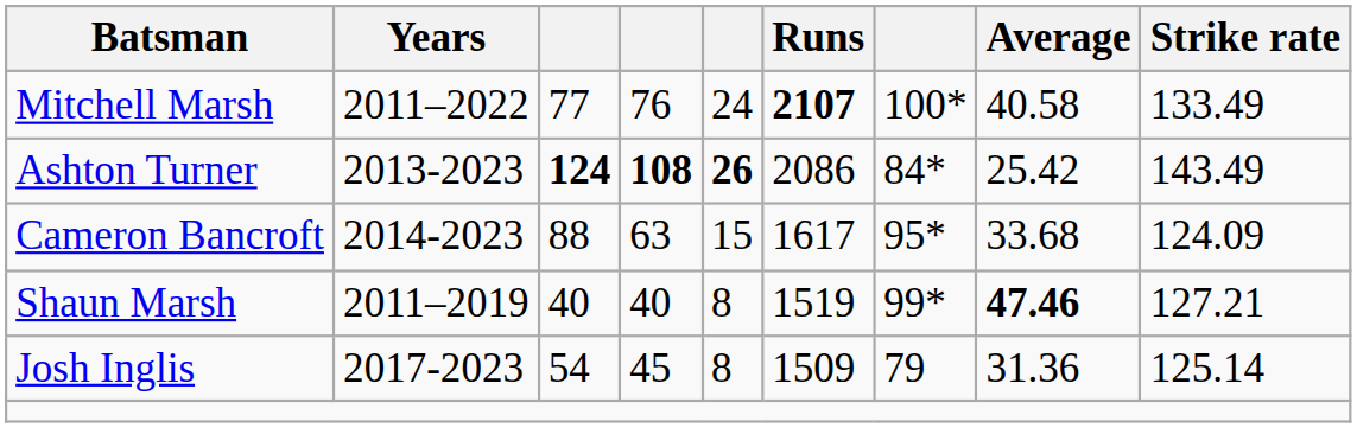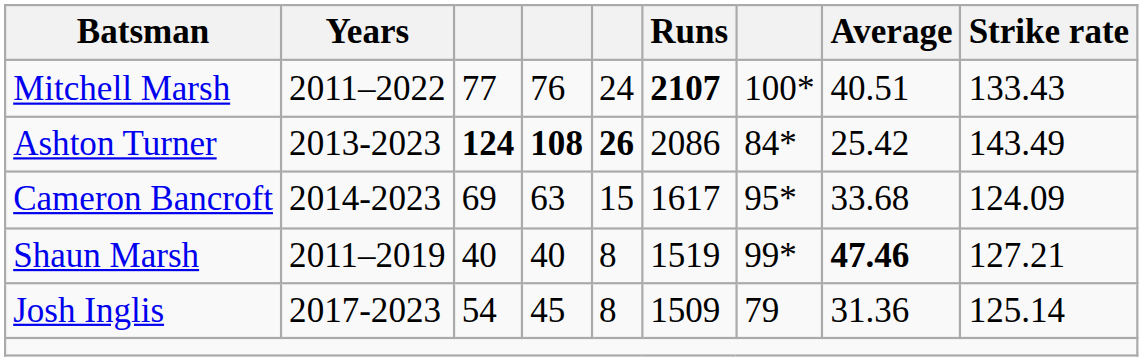Mitchell Marsh | Average: 40.58 -> 40.51
Mitchell Marsh | Strike rate: 133.49 -> 133.43
Cameron Bancroft | column 3: 88 -> 69
